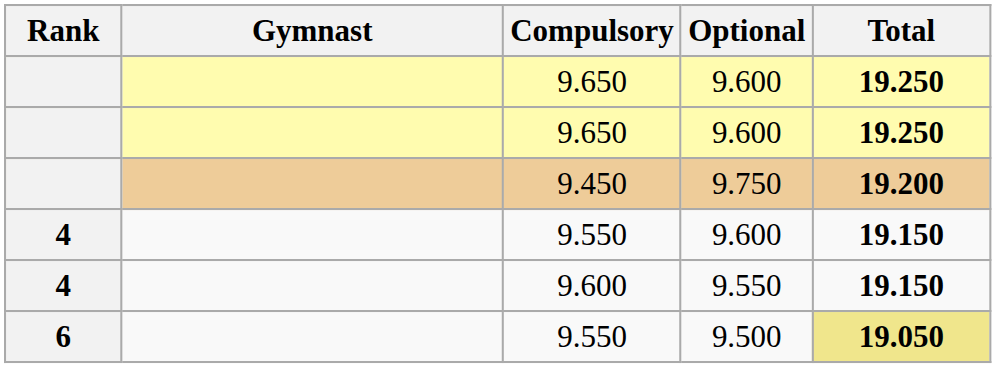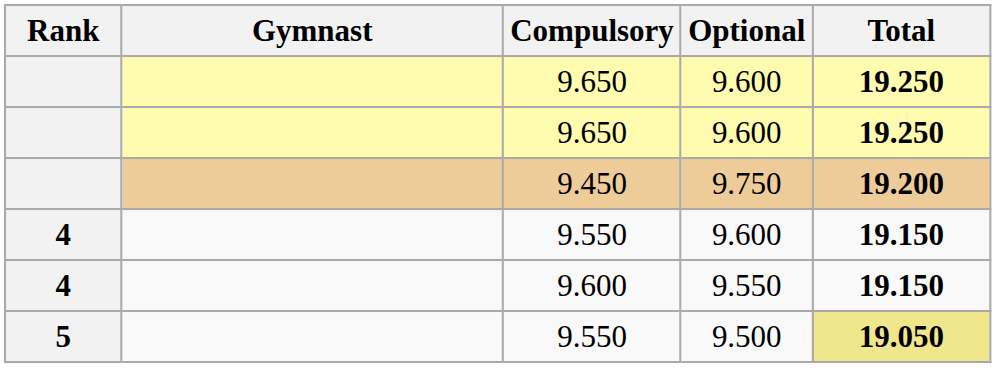9.550 / 9.500 | Rank: 6 -> 5
